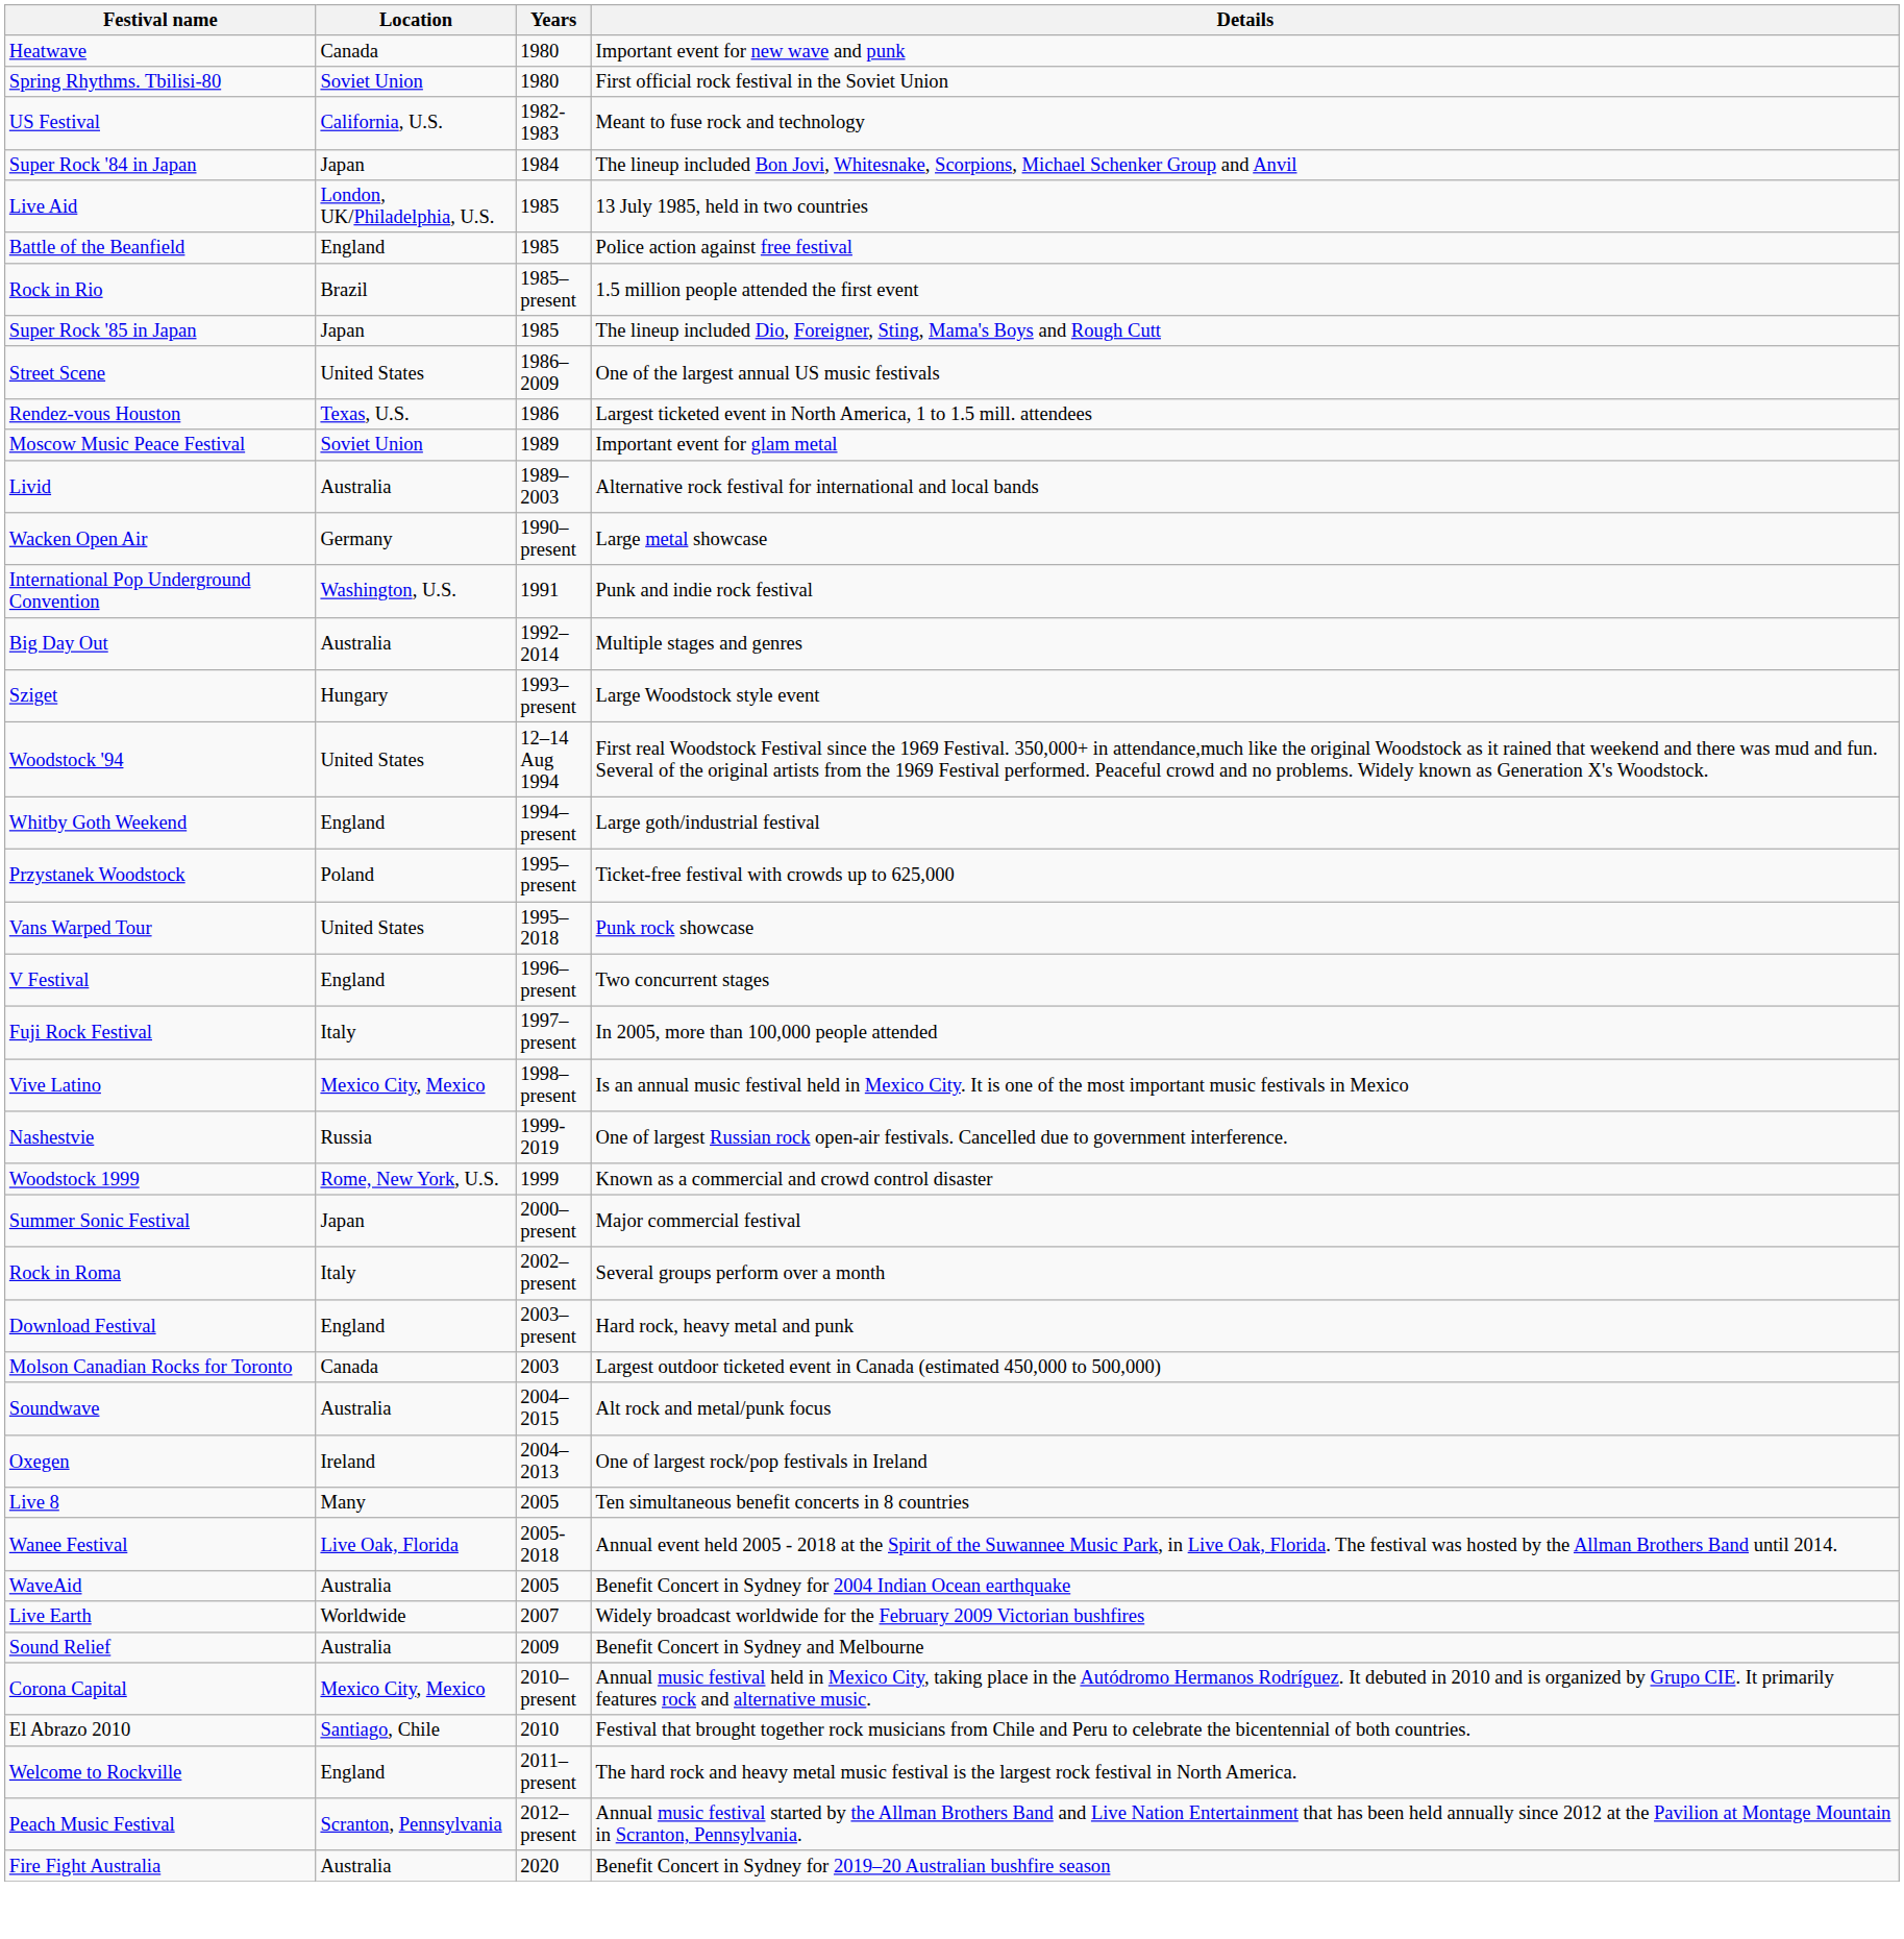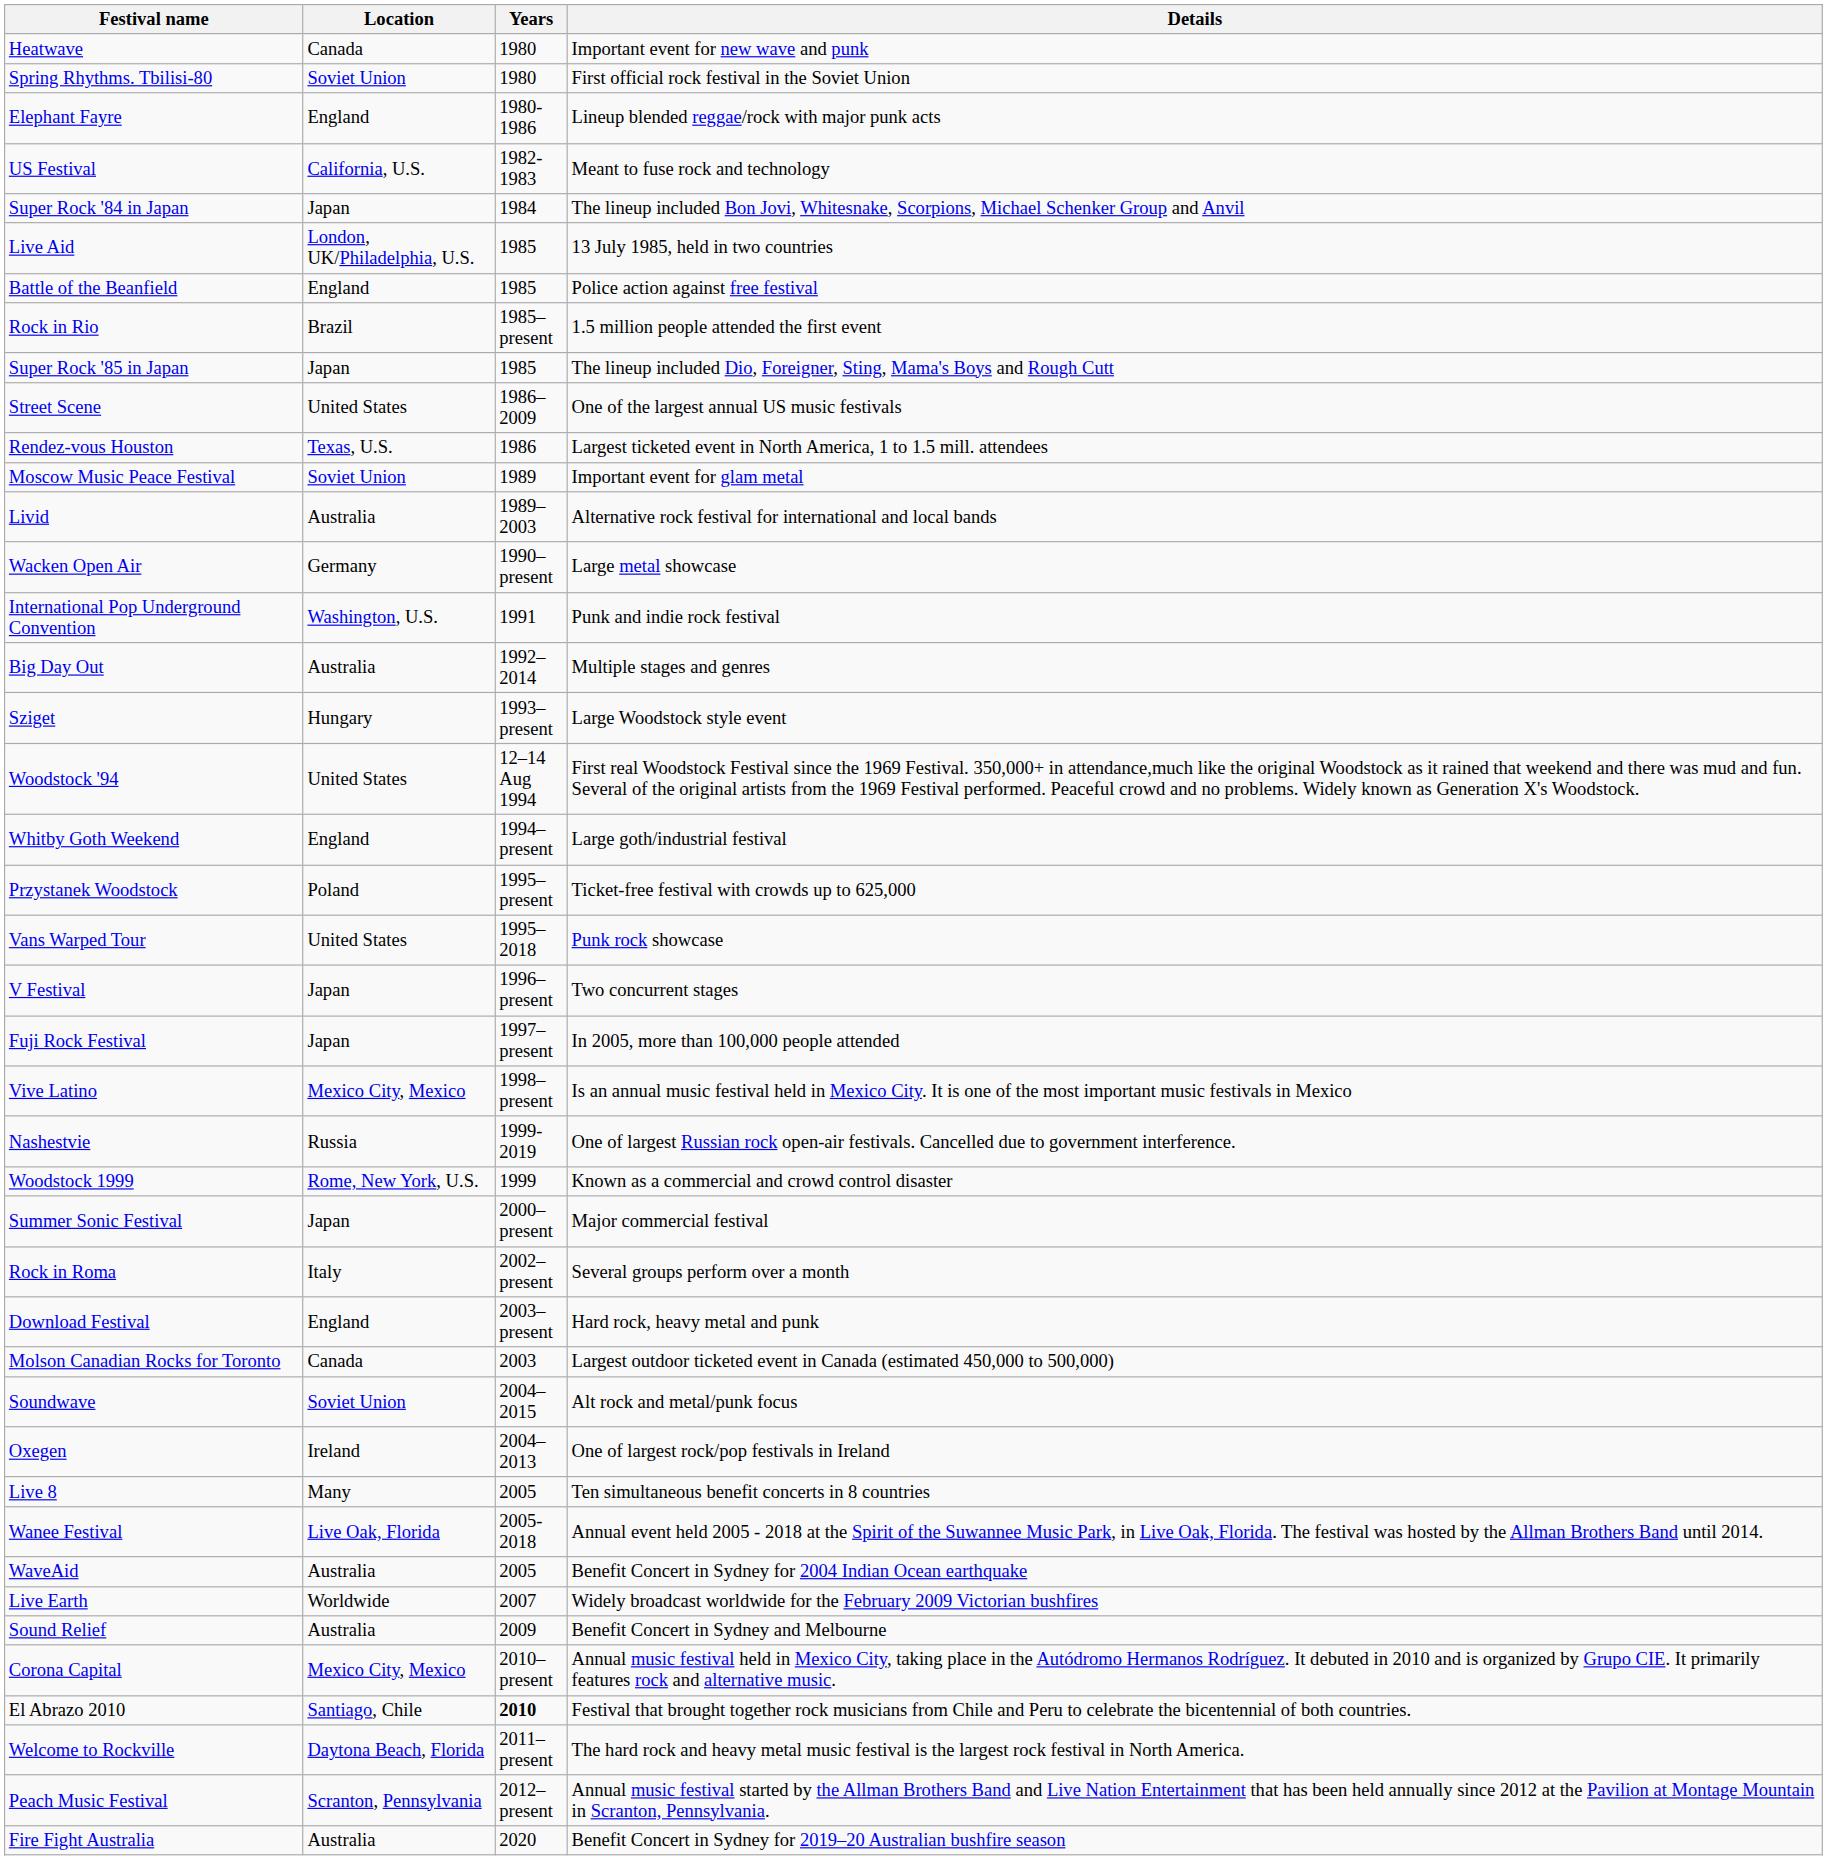+ row: Elephant Fayre | England | 1980-1986 | Lineup blended reggae/rock with major punk acts
V Festival | Location: England -> Japan
Fuji Rock Festival | Location: Italy -> Japan
Soundwave | Location: Australia -> Soviet Union
El Abrazo 2010 | Years: normal -> bold
Welcome to Rockville | Location: England -> Daytona Beach, Florida
